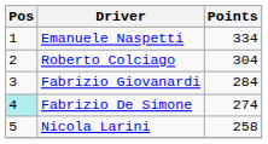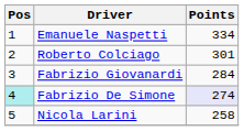Roberto Colciago | Points: 304 -> 301
Fabrizio De Simone | Points: no background -> lavender background
